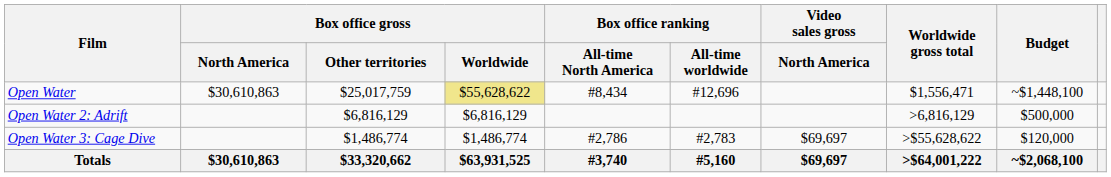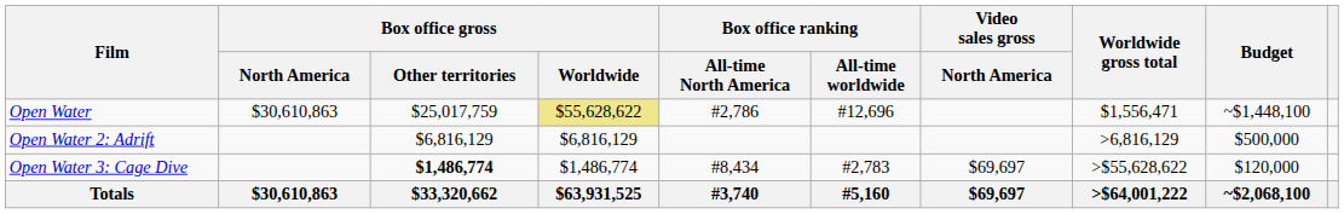Open Water | Box office ranking / All-time North America: #8,434 -> #2,786
Open Water 3: Cage Dive | Box office gross / Other territories: normal -> bold
Open Water 3: Cage Dive | Box office ranking / All-time North America: #2,786 -> #8,434
